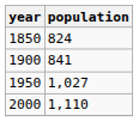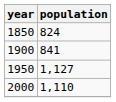1950 | population: 1,027 -> 1,127
